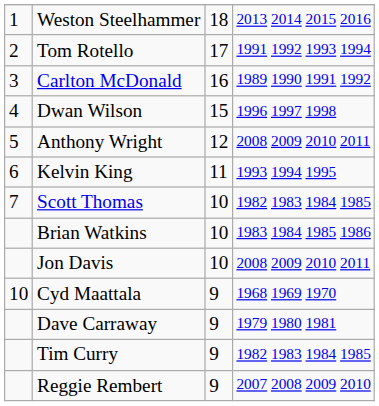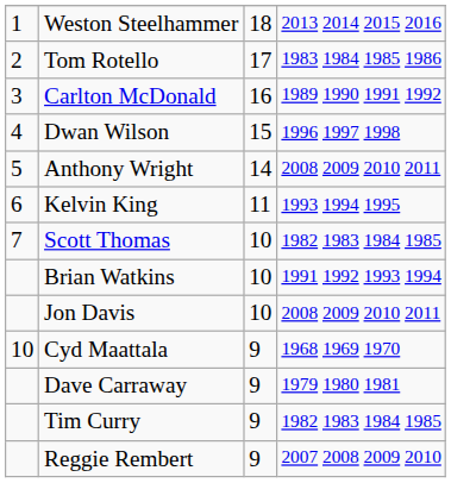Tom Rotello | column 4: 1991 1992 1993 1994 -> 1983 1984 1985 1986
Anthony Wright | column 3: 12 -> 14
Brian Watkins | column 4: 1983 1984 1985 1986 -> 1991 1992 1993 1994
